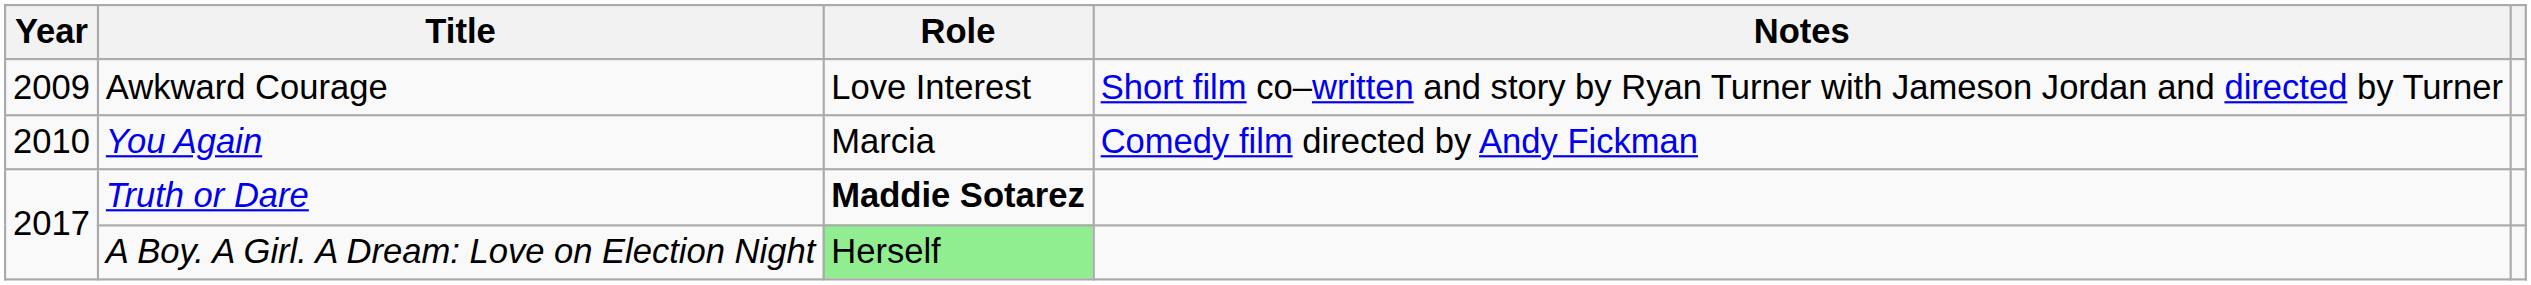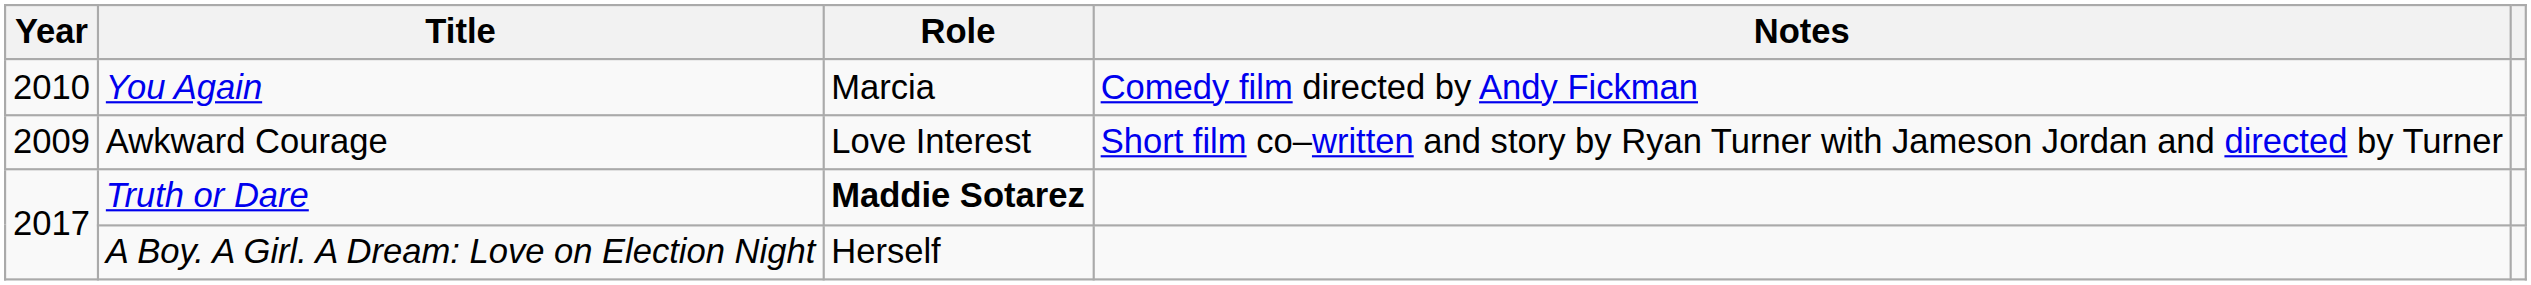rows swapped: Awkward Courage <-> You Again
A Boy. A Girl. A Dream: Love on Election Night | Role: lightgreen background -> no background
